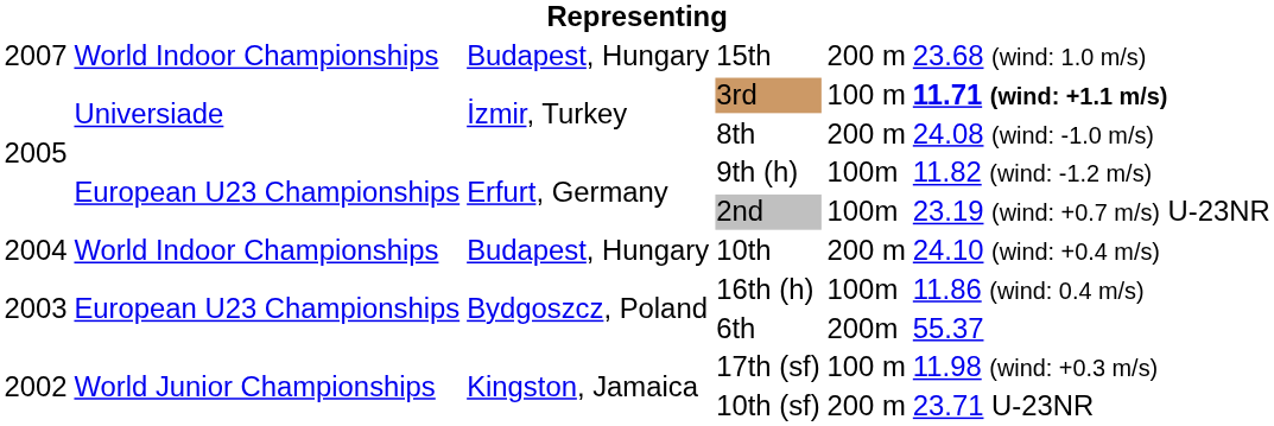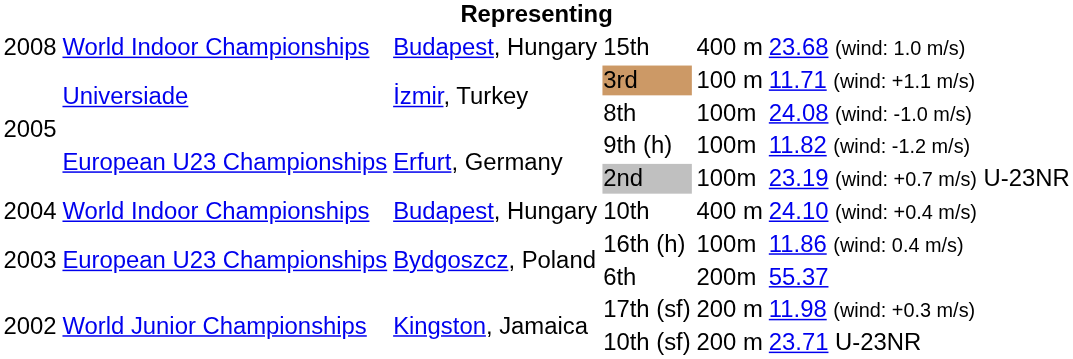15th | column 1: 2007 -> 2008
15th | column 5: 200 m -> 400 m
3rd | column 6: bold -> normal
8th | column 5: 200 m -> 100m
10th | column 5: 200 m -> 400 m
17th (sf) | column 5: 100 m -> 200 m
